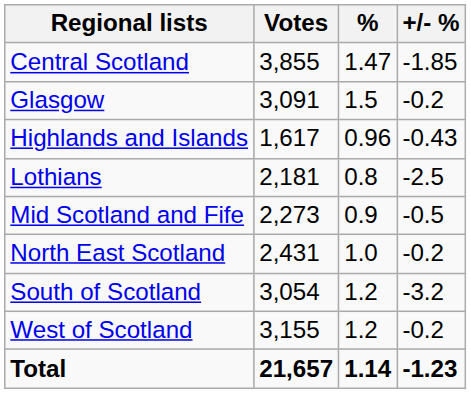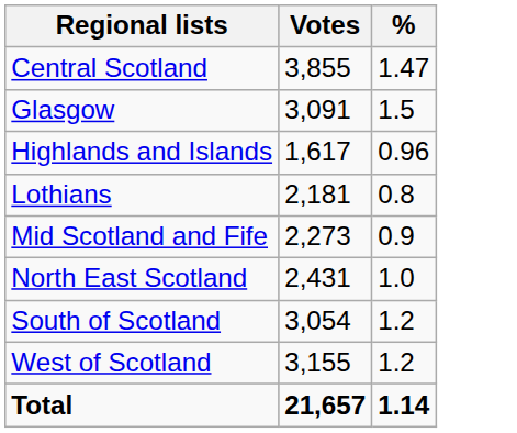- column: +/- % | -1.85 | -0.2 | -0.43 | -2.5 | -0.5 | -0.2 | -3.2 | -0.2 | -1.23
